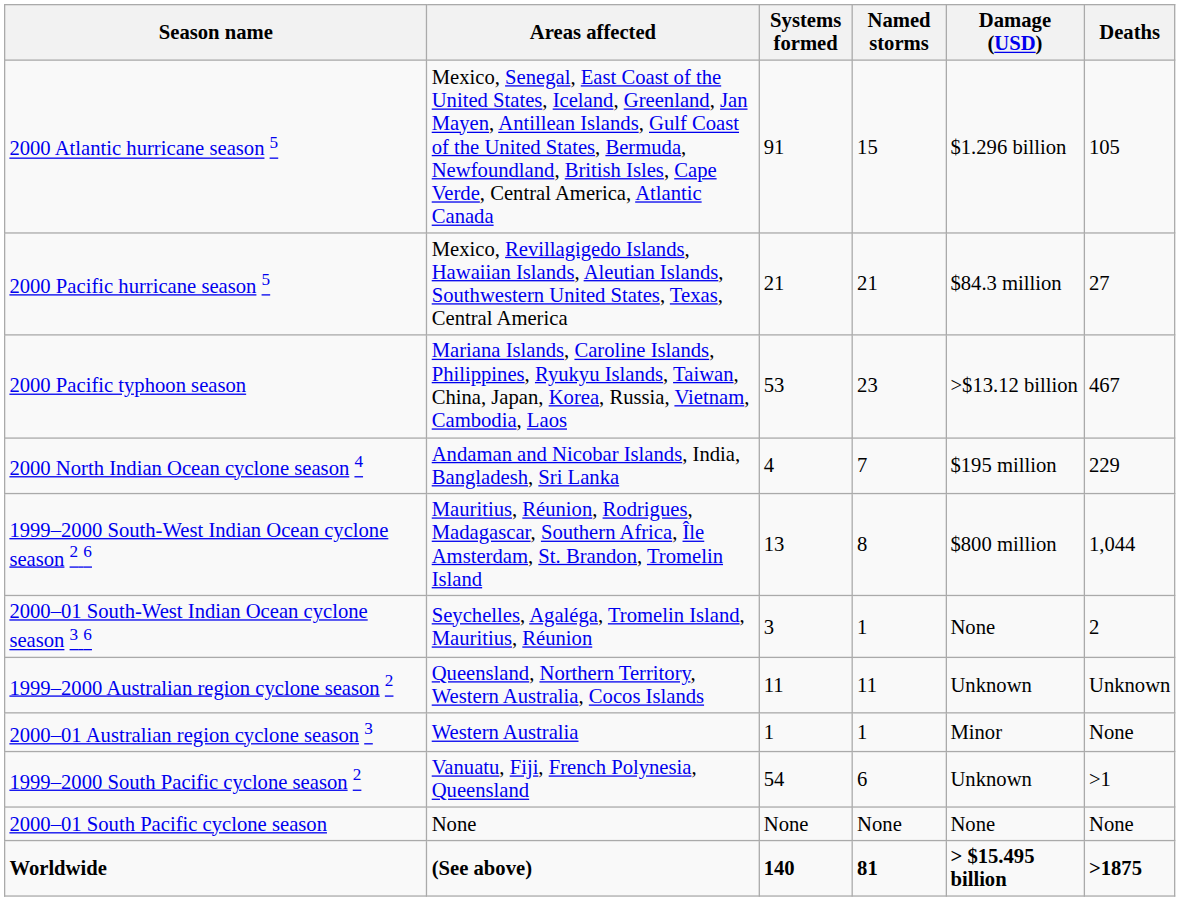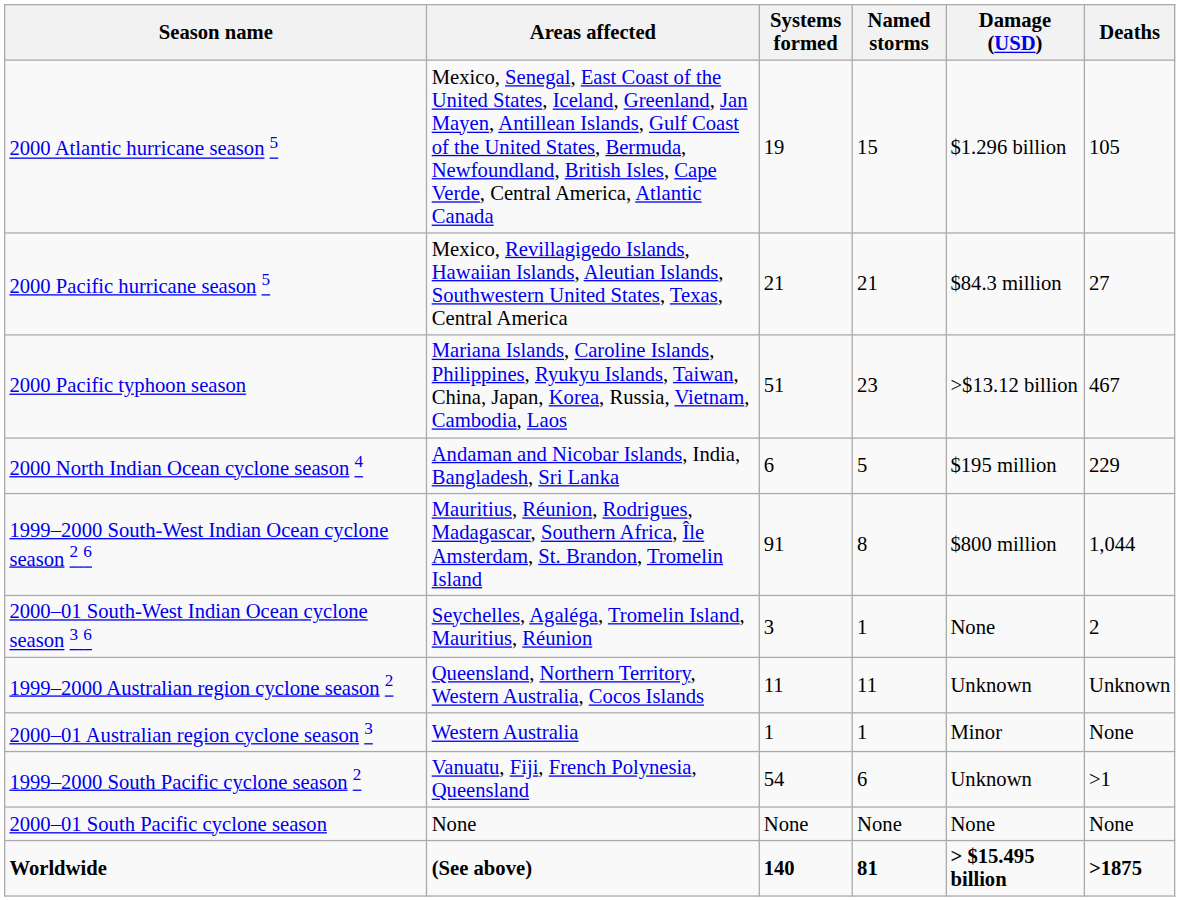2000 Atlantic hurricane season 5 | Systems formed: 91 -> 19
2000 Pacific typhoon season | Systems formed: 53 -> 51
2000 North Indian Ocean cyclone season 4 | Systems formed: 4 -> 6
2000 North Indian Ocean cyclone season 4 | Named storms: 7 -> 5
1999–2000 South-West Indian Ocean cyclone season 2 6 | Systems formed: 13 -> 91
